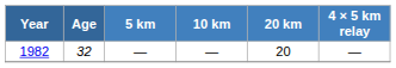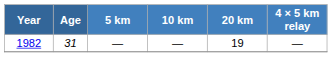1982 | Age: 32 -> 31
1982 | 20 km: 20 -> 19
